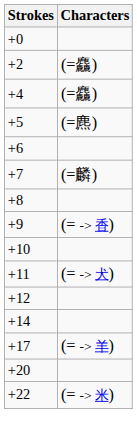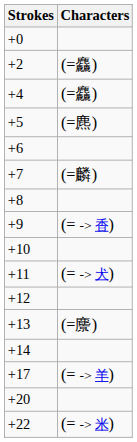+ row: +13 | (=麖)
